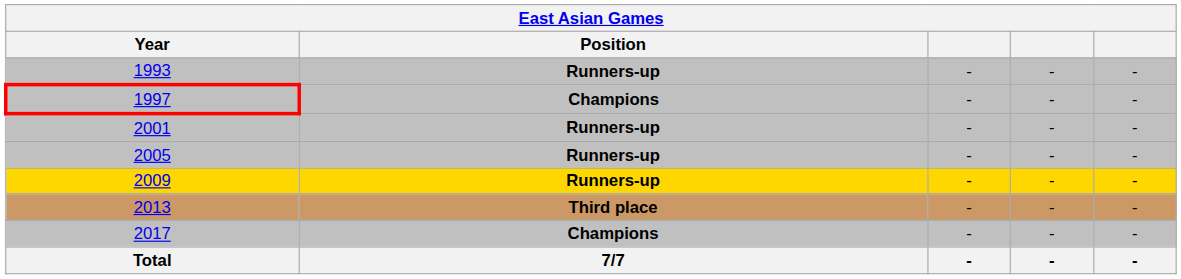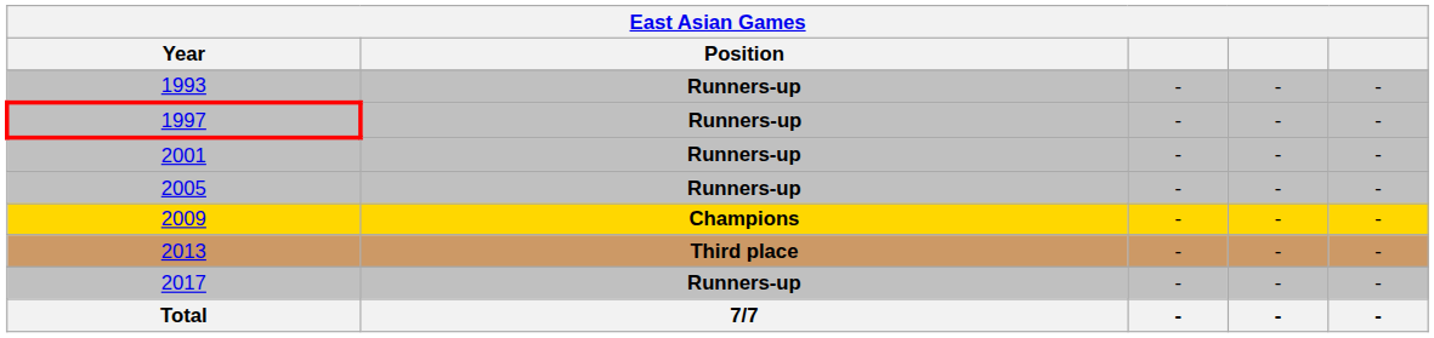1997 | Position: Champions -> Runners-up
2009 | Position: Runners-up -> Champions
2017 | Position: Champions -> Runners-up
